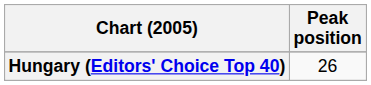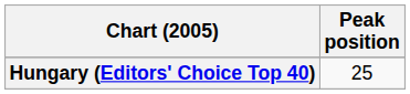Hungary (Editors' Choice Top 40) | Peak position: 26 -> 25
